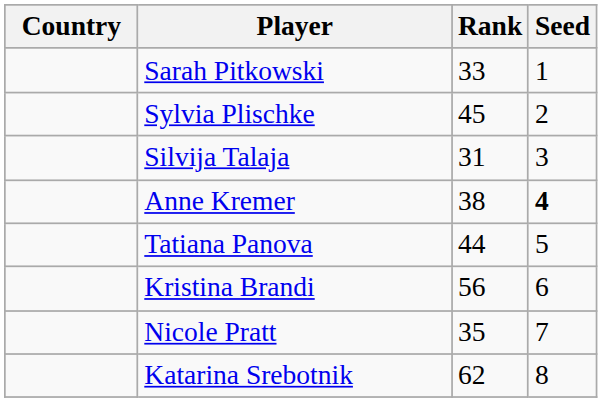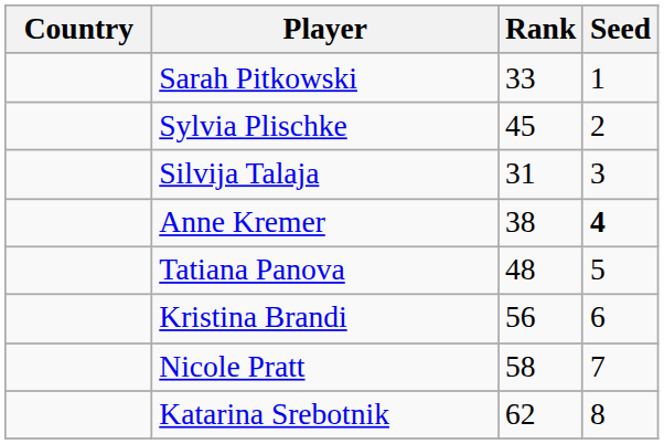Tatiana Panova | Rank: 44 -> 48
Nicole Pratt | Rank: 35 -> 58
